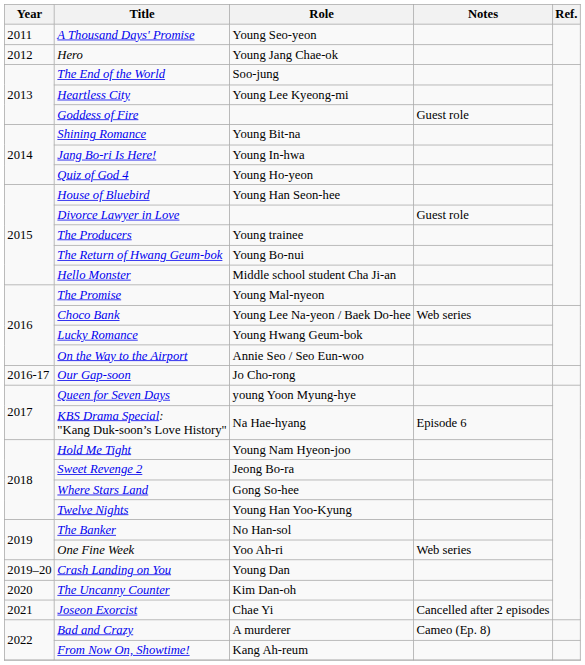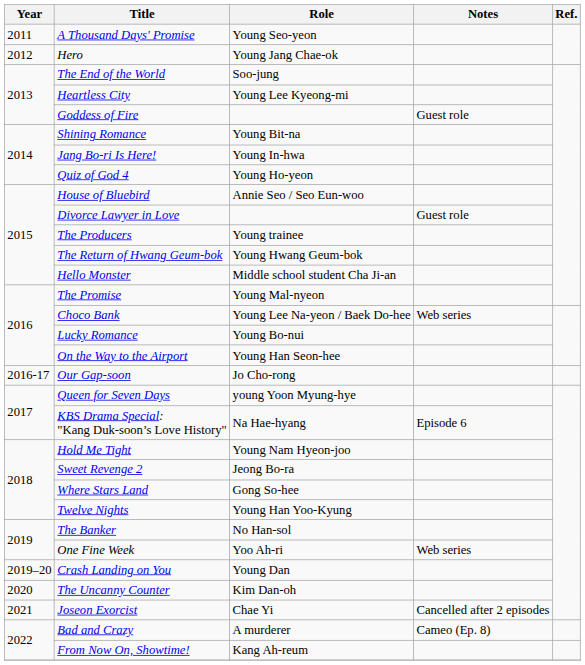House of Bluebird | Role: Young Han Seon-hee -> Annie Seo / Seo Eun-woo
The Return of Hwang Geum-bok | Role: Young Bo-nui -> Young Hwang Geum-bok
Lucky Romance | Role: Young Hwang Geum-bok -> Young Bo-nui
On the Way to the Airport | Role: Annie Seo / Seo Eun-woo -> Young Han Seon-hee
